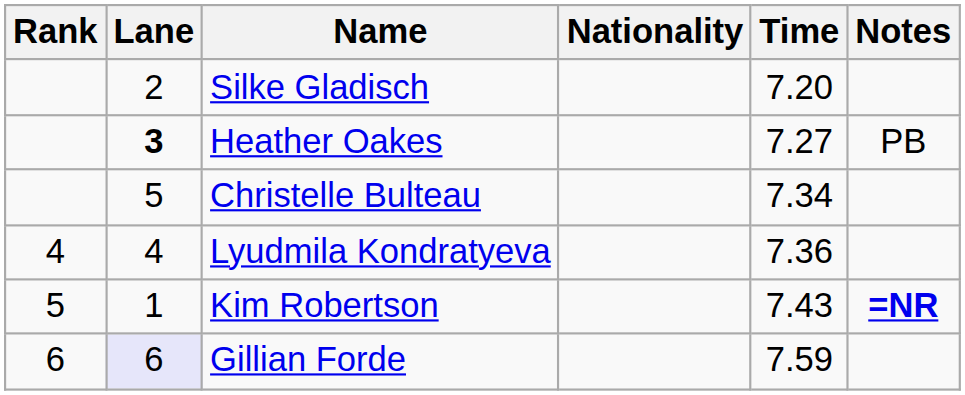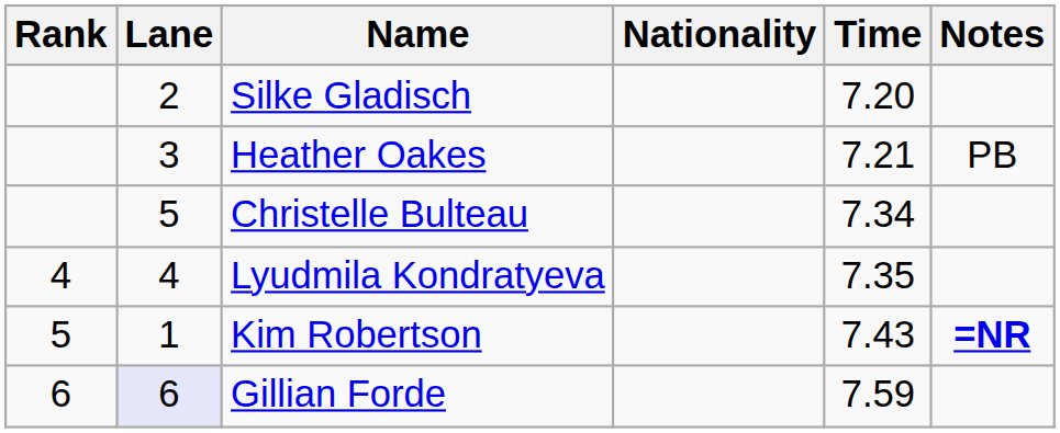Heather Oakes | Lane: bold -> normal
Heather Oakes | Time: 7.27 -> 7.21
Lyudmila Kondratyeva | Time: 7.36 -> 7.35
